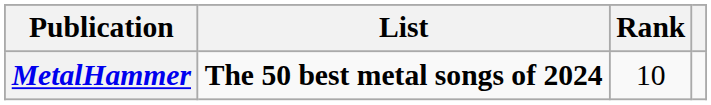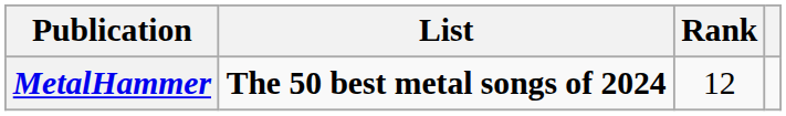MetalHammer | Rank: 10 -> 12
